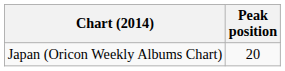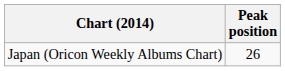Japan (Oricon Weekly Albums Chart) | Peak position: 20 -> 26
